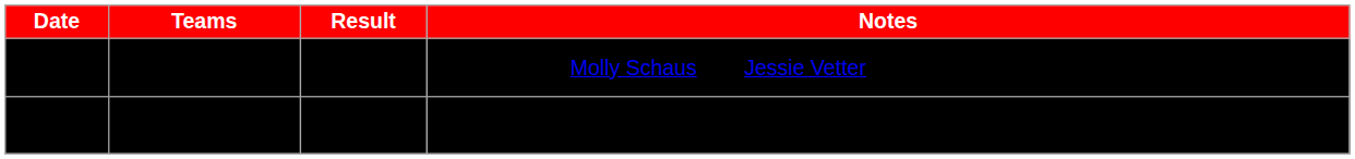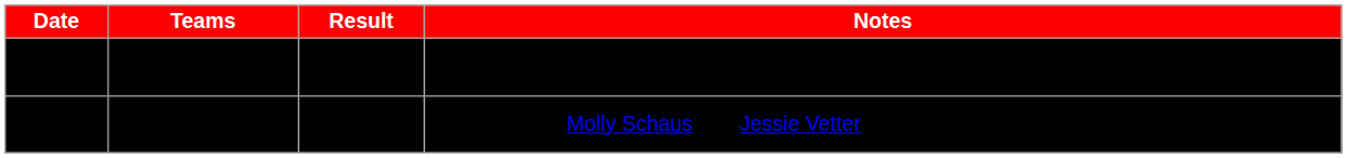rows swapped: Sweden vs. Canada <-> USA vs. Finland
